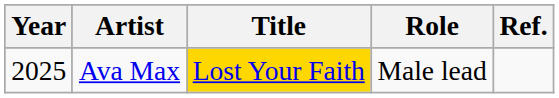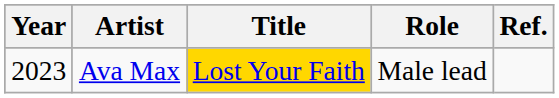Ava Max | Year: 2025 -> 2023
